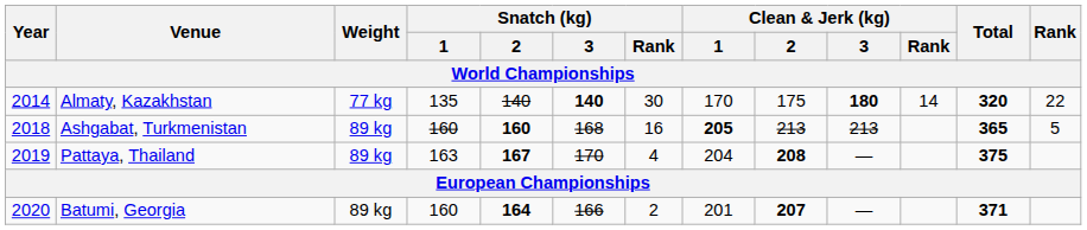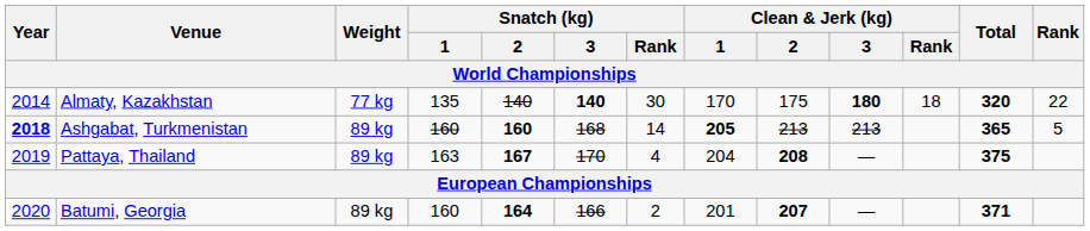Almaty, Kazakhstan | Clean & Jerk (kg) / Rank: 14 -> 18
Ashgabat, Turkmenistan | Year: normal -> bold
Ashgabat, Turkmenistan | Snatch (kg) / Rank: 16 -> 14
